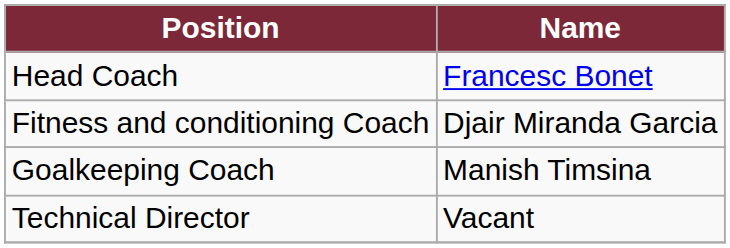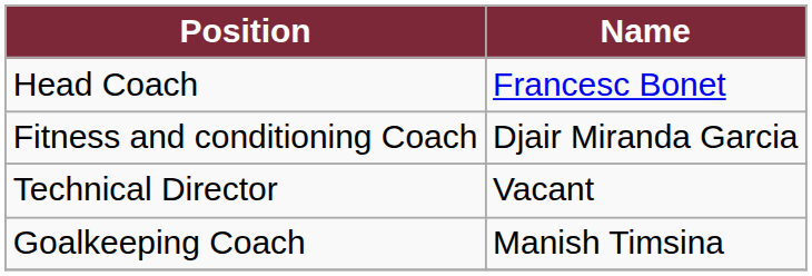rows swapped: Technical Director <-> Goalkeeping Coach
